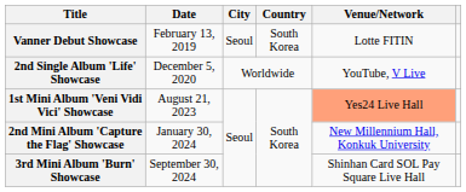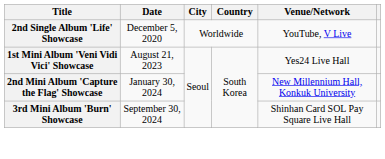- row: Vanner Debut Showcase | February 13, 2019 | Seoul | South Korea | Lotte FITIN
1st Mini Album 'Veni Vidi Vici' Showcase | Venue/Network: lightsalmon background -> no background
